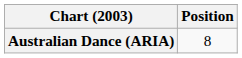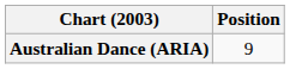Australian Dance (ARIA) | Position: 8 -> 9
